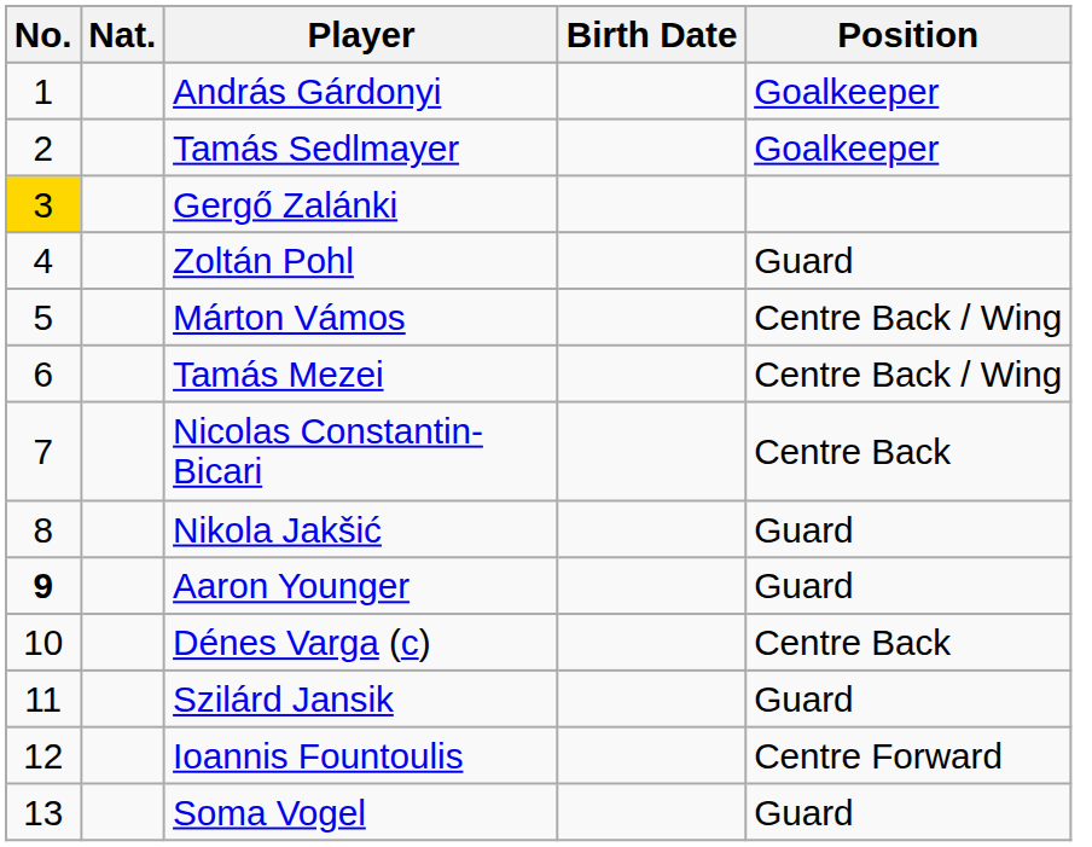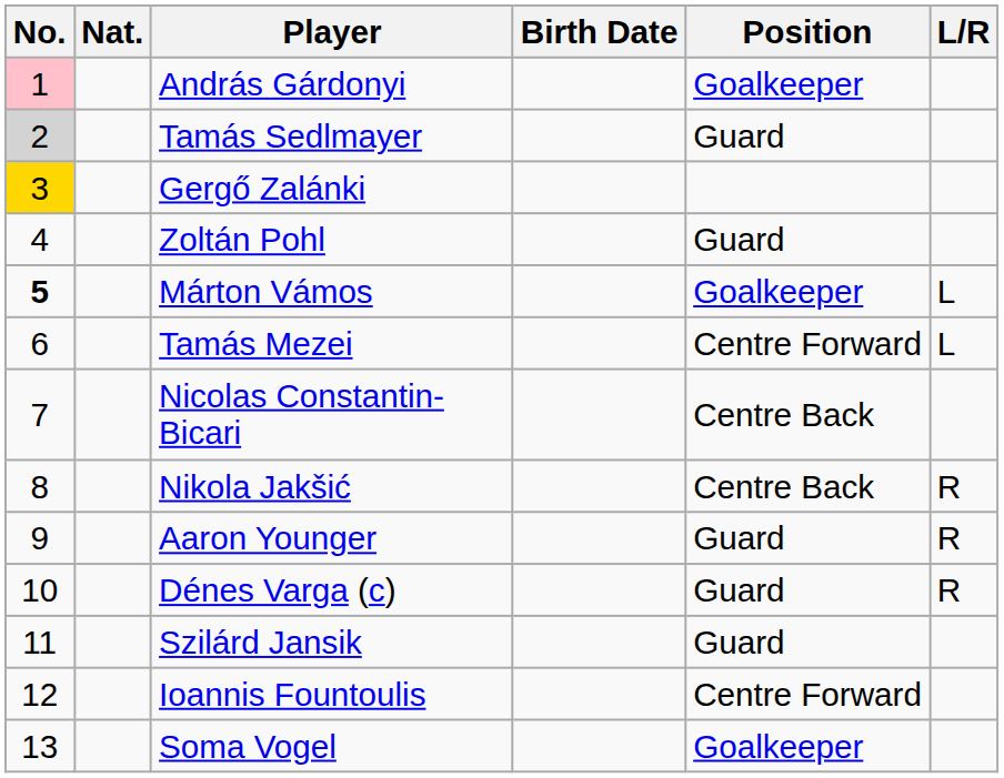+ column: L/R | L | L | R | R | R
András Gárdonyi | No.: no background -> pink background
Tamás Sedlmayer | No.: no background -> lightgrey background
Tamás Sedlmayer | Position: Goalkeeper -> Guard
Márton Vámos | No.: normal -> bold
Márton Vámos | Position: Centre Back / Wing -> Goalkeeper
Tamás Mezei | Position: Centre Back / Wing -> Centre Forward
Nikola Jakšić | Position: Guard -> Centre Back
Aaron Younger | No.: bold -> normal
Dénes Varga (c) | Position: Centre Back -> Guard
Soma Vogel | Position: Guard -> Goalkeeper
